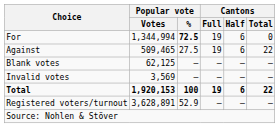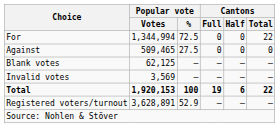For | Popular vote / %: bold -> normal
For | Cantons / Full: 19 -> 0
For | Cantons / Half: 6 -> 0
For | Cantons / Total: 0 -> 22
Against | Cantons / Full: 19 -> 0
Against | Cantons / Half: 6 -> 0
Against | Cantons / Total: 22 -> 0
